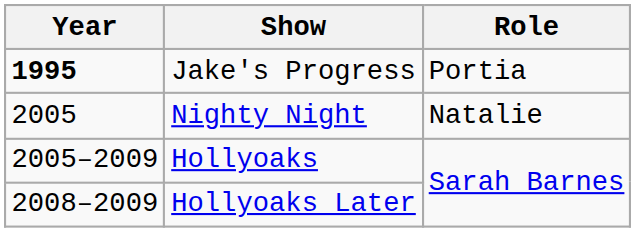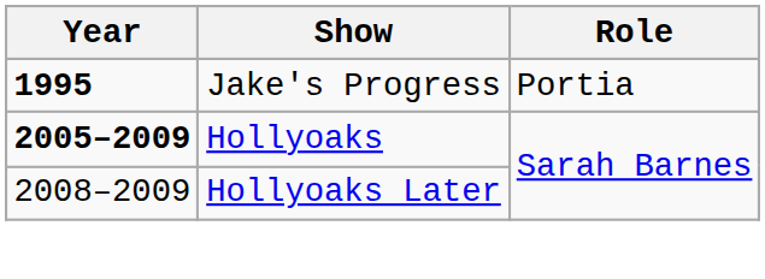- row: 2005 | Nighty Night | Natalie
Hollyoaks | Year: normal -> bold
